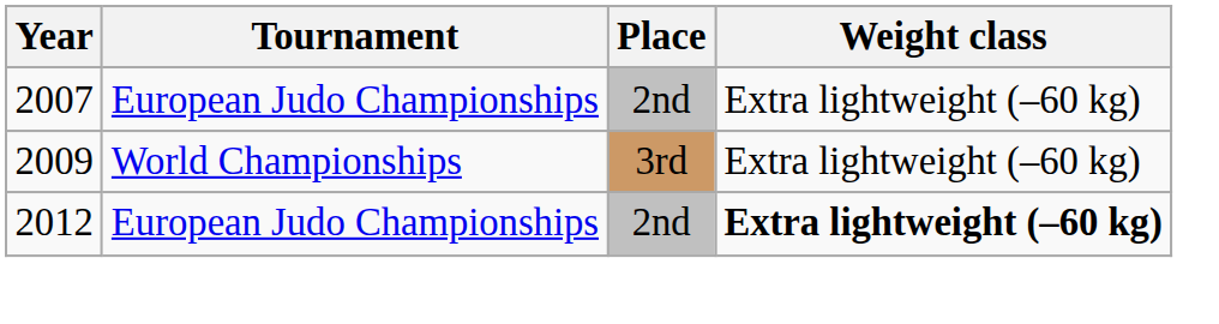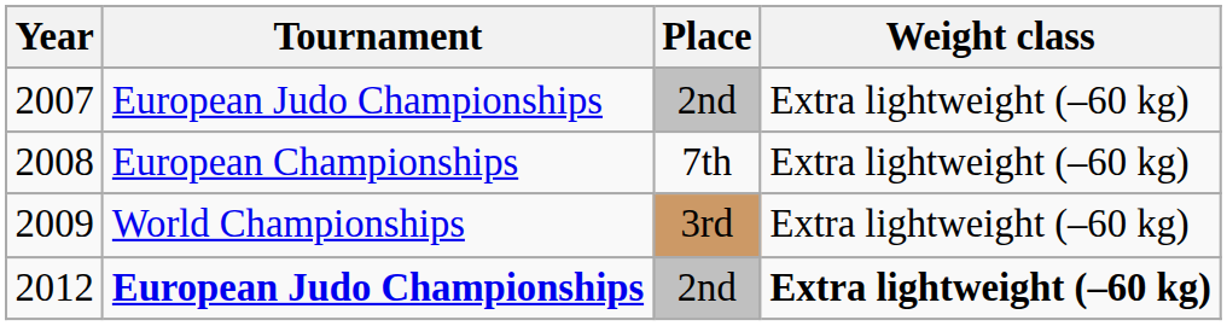+ row: 2008 | European Championships | 7th | Extra lightweight (–60 kg)
2012 | Tournament: normal -> bold
